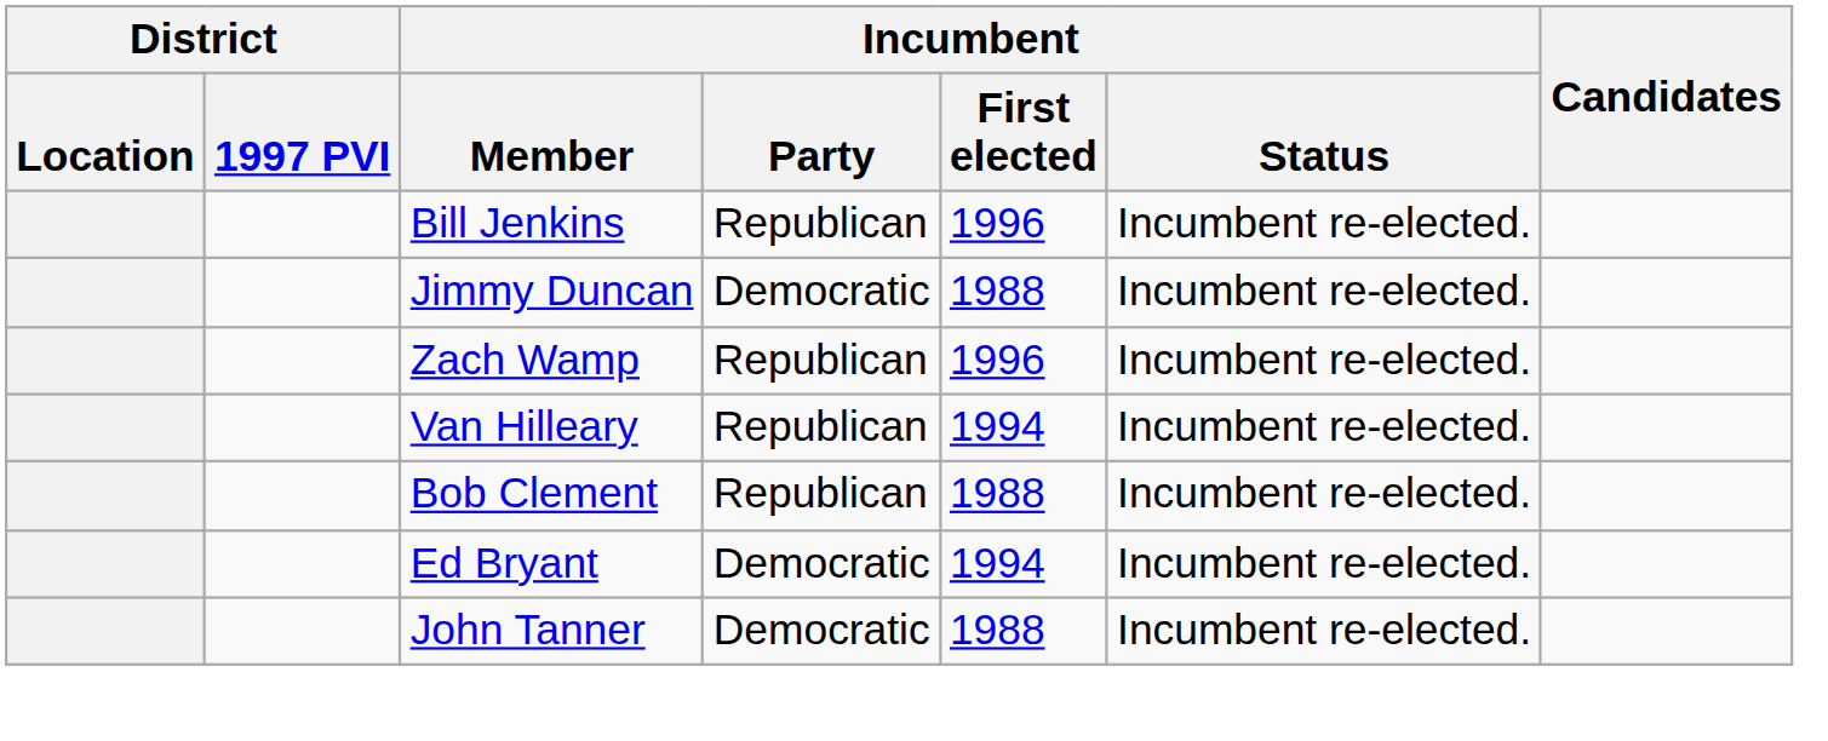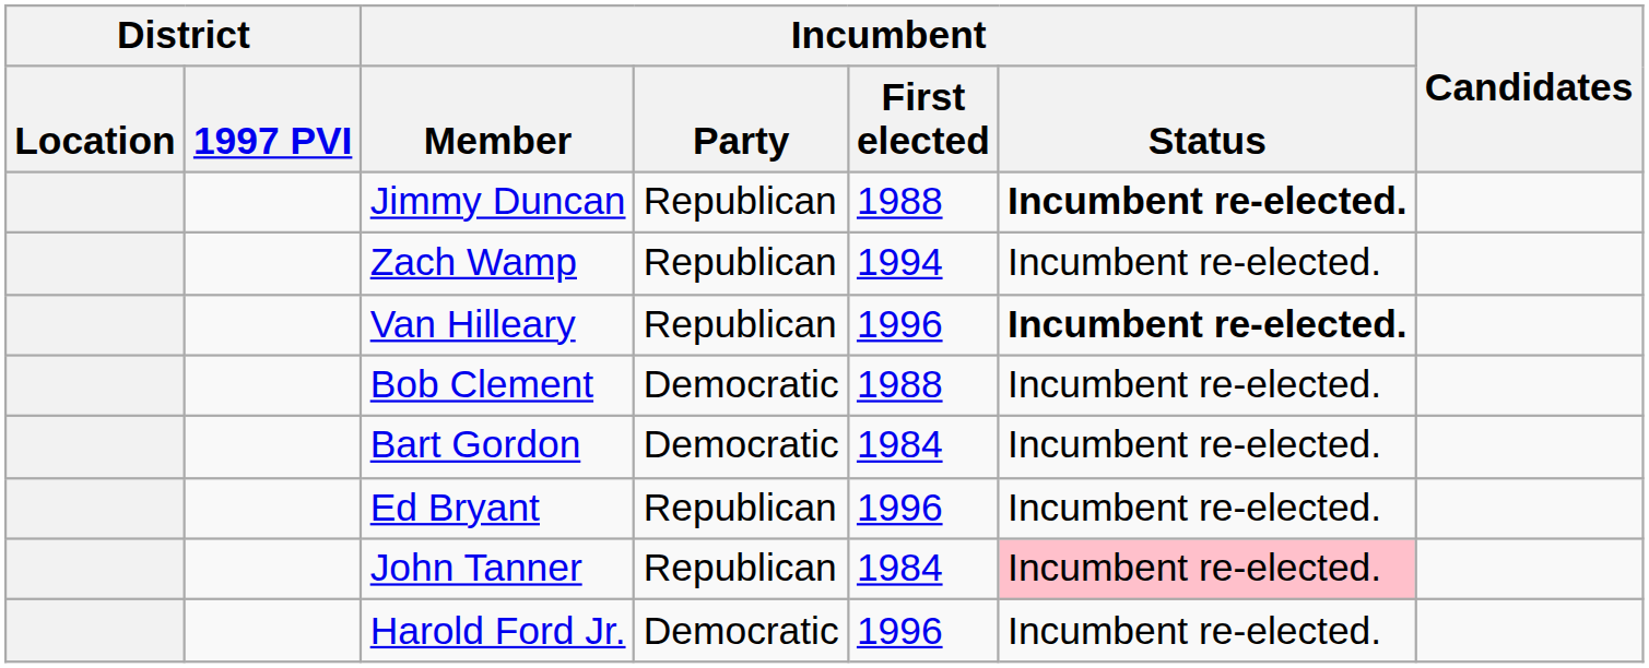- row: Bill Jenkins | Republican | 1996 | Incumbent re-elected.
Jimmy Duncan | Incumbent / Party: Democratic -> Republican
Jimmy Duncan | Incumbent / Status: normal -> bold
Zach Wamp | Incumbent / First elected: 1996 -> 1994
Van Hilleary | Incumbent / First elected: 1994 -> 1996
Van Hilleary | Incumbent / Status: normal -> bold
Bob Clement | Incumbent / Party: Republican -> Democratic
+ row: Bart Gordon | Democratic | 1984 | Incumbent re-elected.
Ed Bryant | Incumbent / Party: Democratic -> Republican
Ed Bryant | Incumbent / First elected: 1994 -> 1996
John Tanner | Incumbent / Party: Democratic -> Republican
John Tanner | Incumbent / First elected: 1988 -> 1984
John Tanner | Incumbent / Status: no background -> pink background
+ row: Harold Ford Jr. | Democratic | 1996 | Incumbent re-elected.
